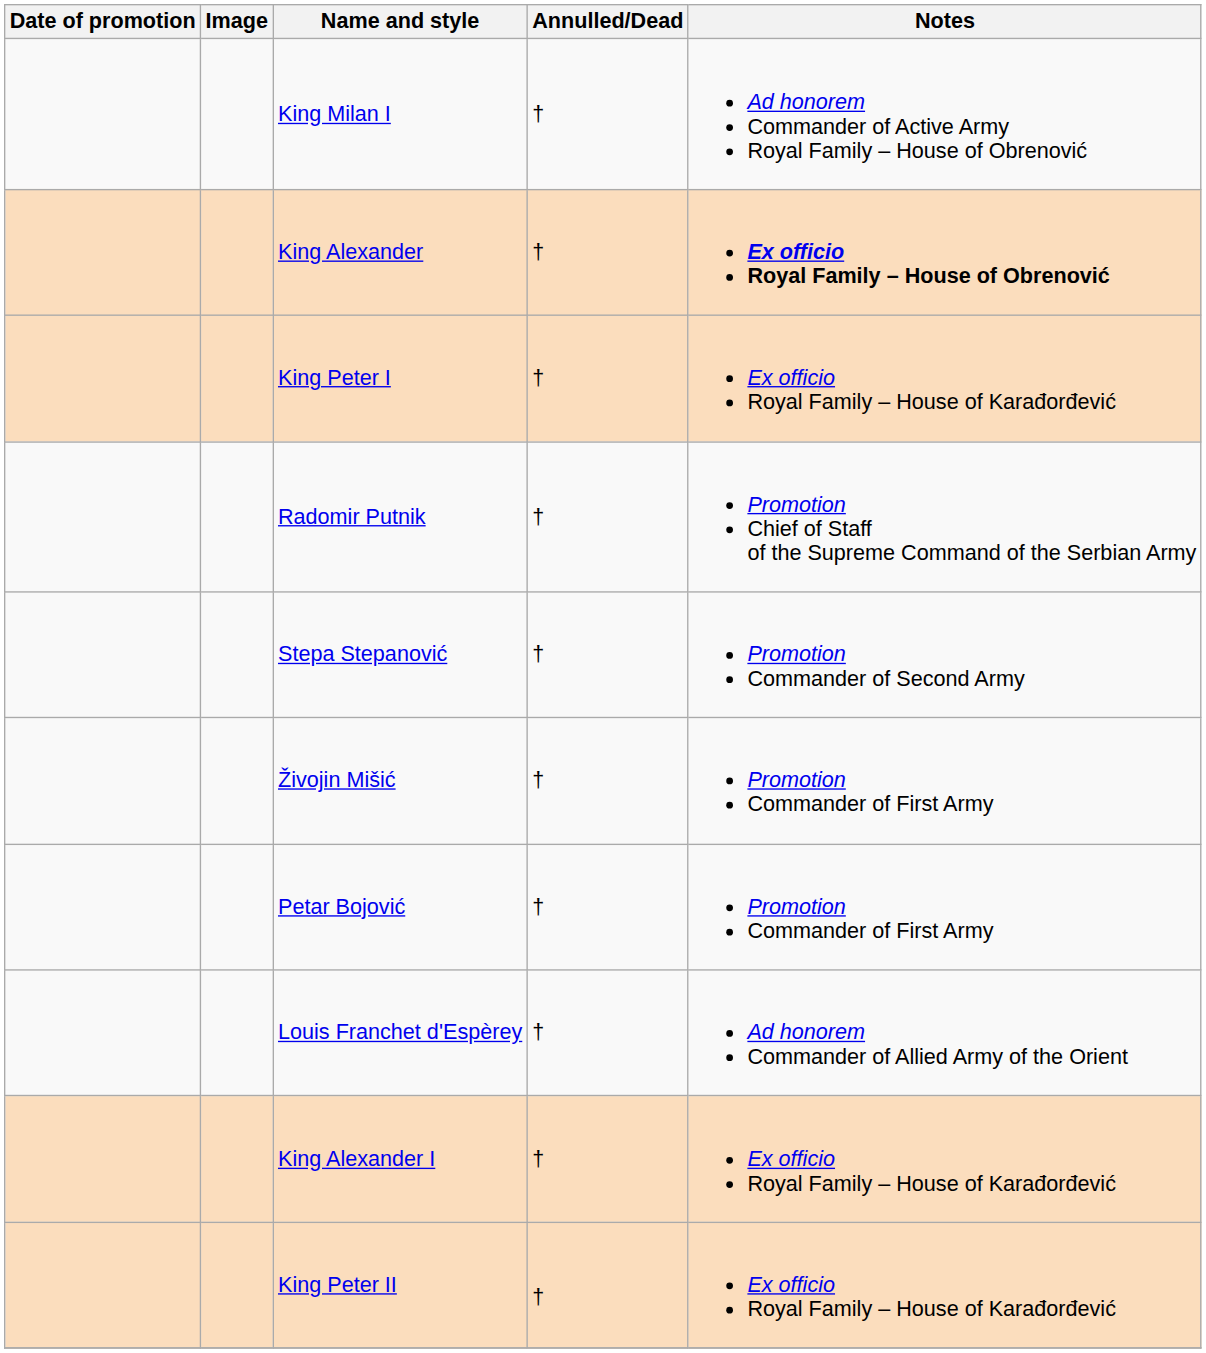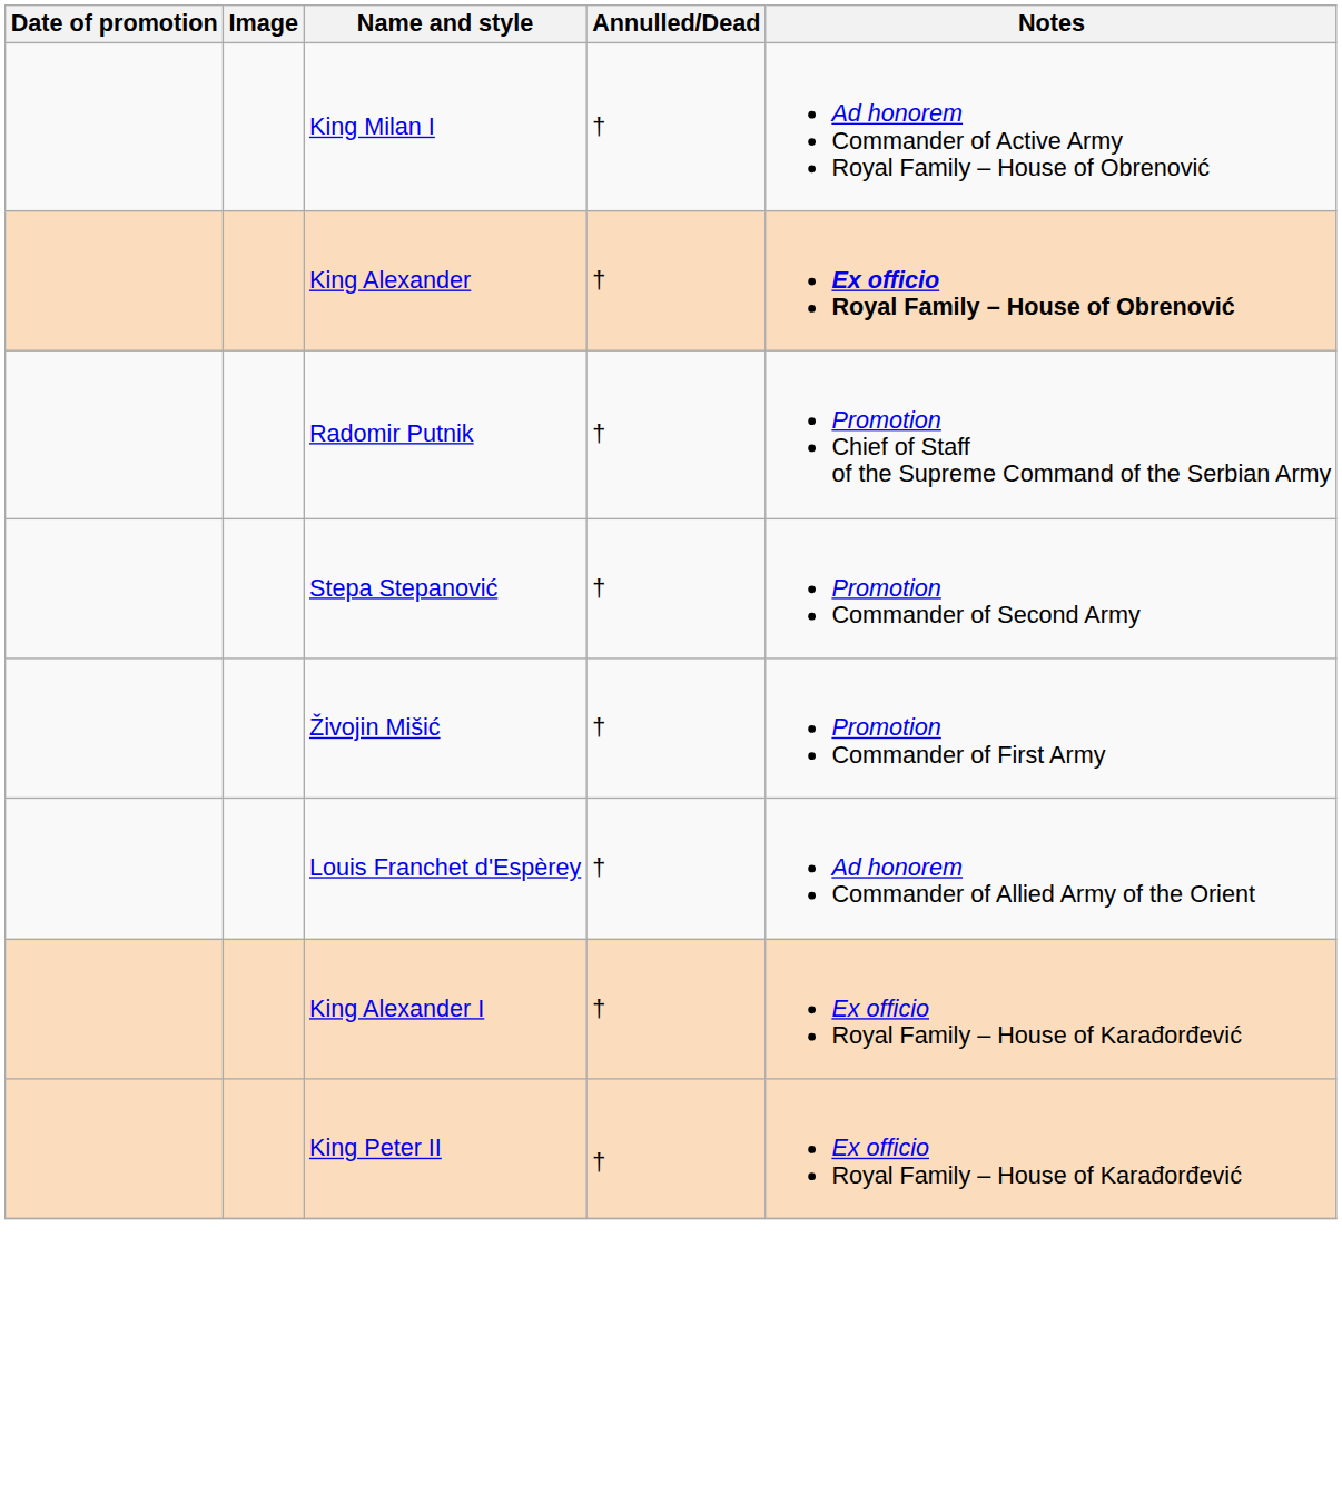- row: King Peter I | † | Ex officio Royal Family – House of Karađorđević
- row: Petar Bojović | † | Promotion Commander of First Army
